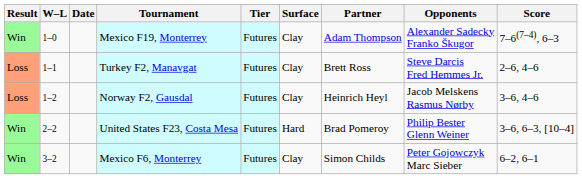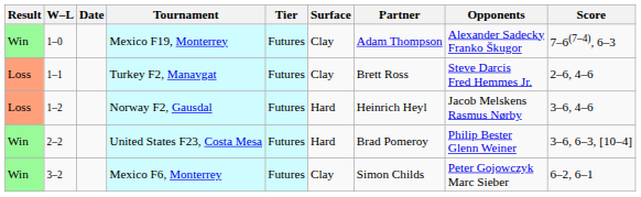Norway F2, Gausdal | Surface: Clay -> Hard
